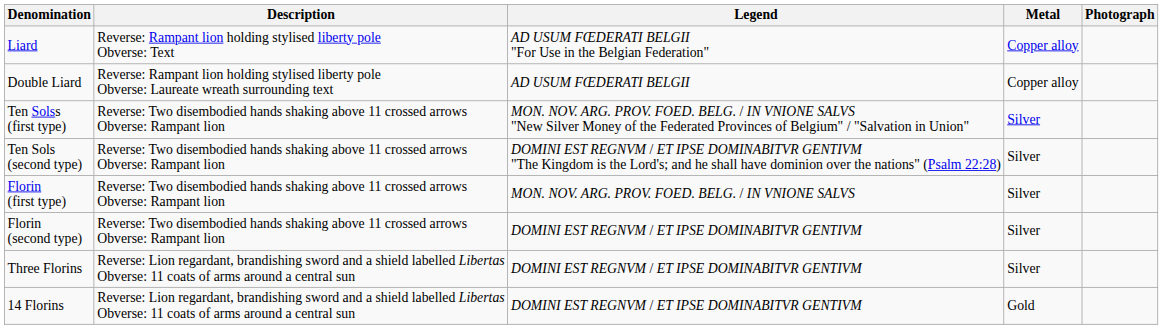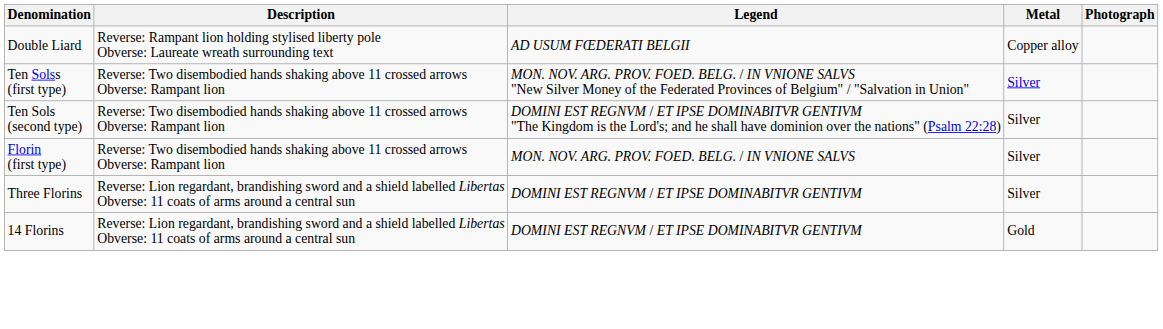- row: Liard | Reverse: Rampant lion holding stylised liberty pole Obverse: Text | AD USUM FŒDERATI BELGII "For Use in the Belgian Federation" | Copper alloy
- row: Florin (second type) | Reverse: Two disembodied hands shaking above 11 crossed arrows Obverse: Rampant lion | DOMINI EST REGNVM / ET IPSE DOMINABITVR GENTIVM | Silver
